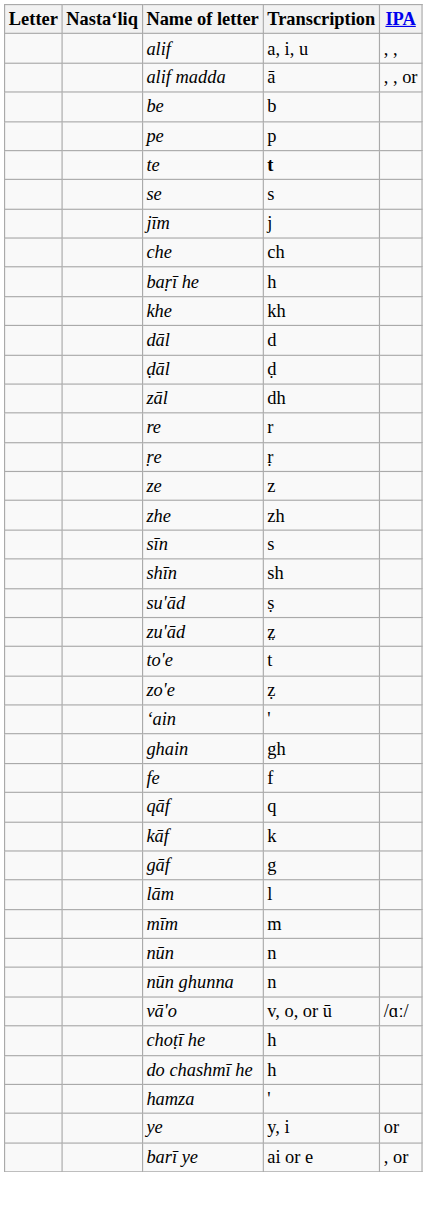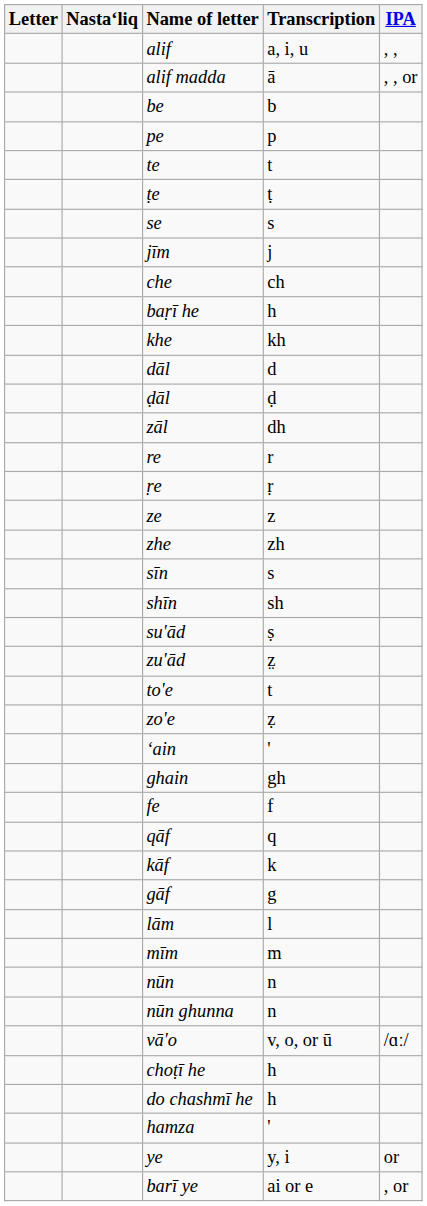te | Transcription: bold -> normal
+ row: ṭe | ṭ
